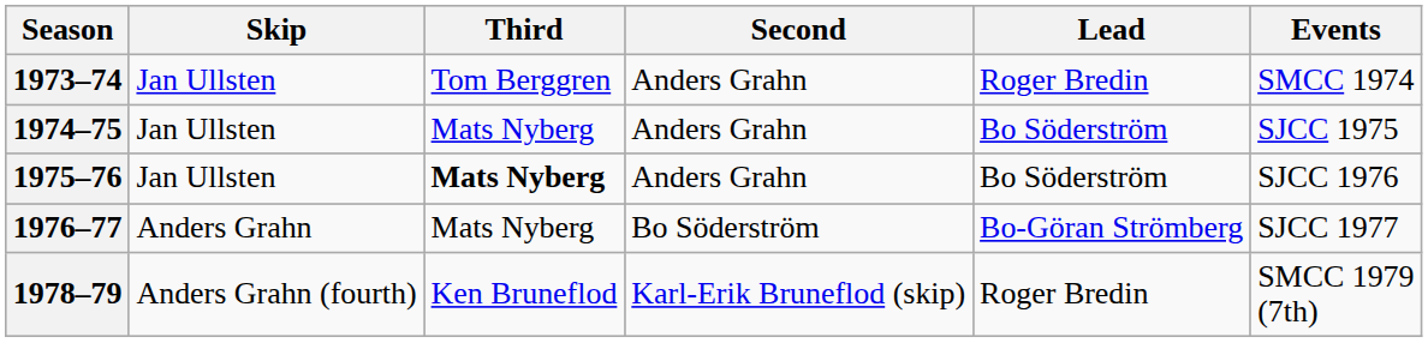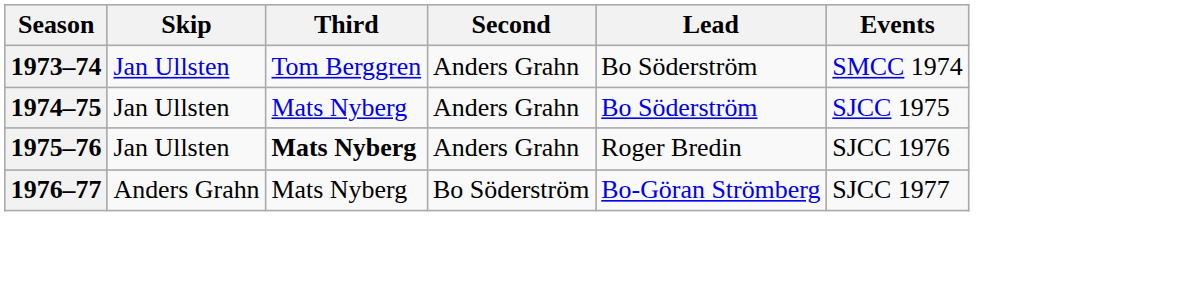1973–74 | Lead: Roger Bredin -> Bo Söderström
1975–76 | Lead: Bo Söderström -> Roger Bredin
- row: 1978–79 | Anders Grahn (fourth) | Ken Bruneflod | Karl-Erik Bruneflod (skip) | Roger Bredin | SMCC 1979 (7th)
